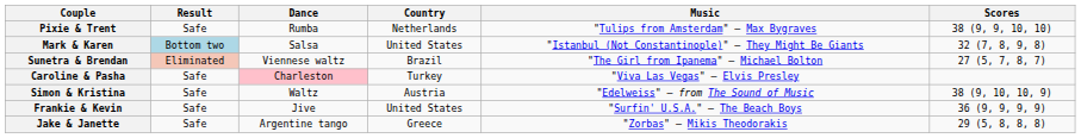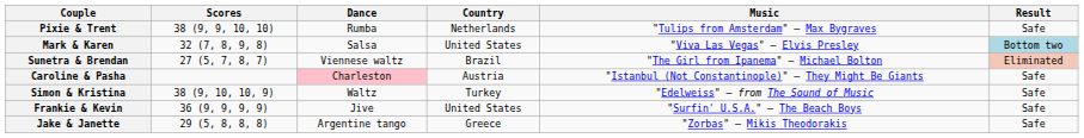columns swapped: Scores <-> Result
Mark & Karen | Music: "Istanbul (Not Constantinople)" — They Might Be Giants -> "Viva Las Vegas" — Elvis Presley
Caroline & Pasha | Country: Turkey -> Austria
Caroline & Pasha | Music: "Viva Las Vegas" — Elvis Presley -> "Istanbul (Not Constantinople)" — They Might Be Giants
Simon & Kristina | Country: Austria -> Turkey
